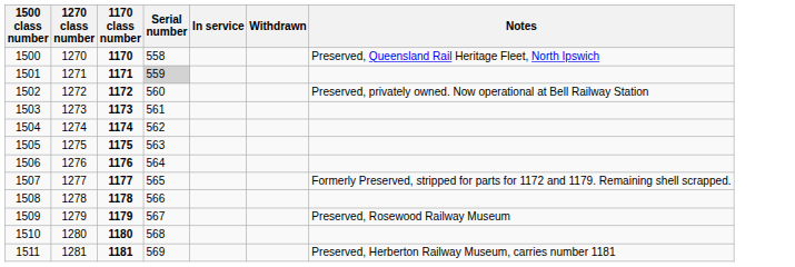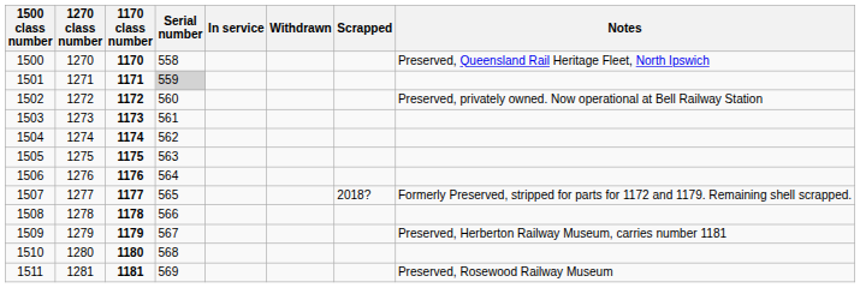+ column: Scrapped | 2018?
1509 | Notes: Preserved, Rosewood Railway Museum -> Preserved, Herberton Railway Museum, carries number 1181
1511 | Notes: Preserved, Herberton Railway Museum, carries number 1181 -> Preserved, Rosewood Railway Museum
